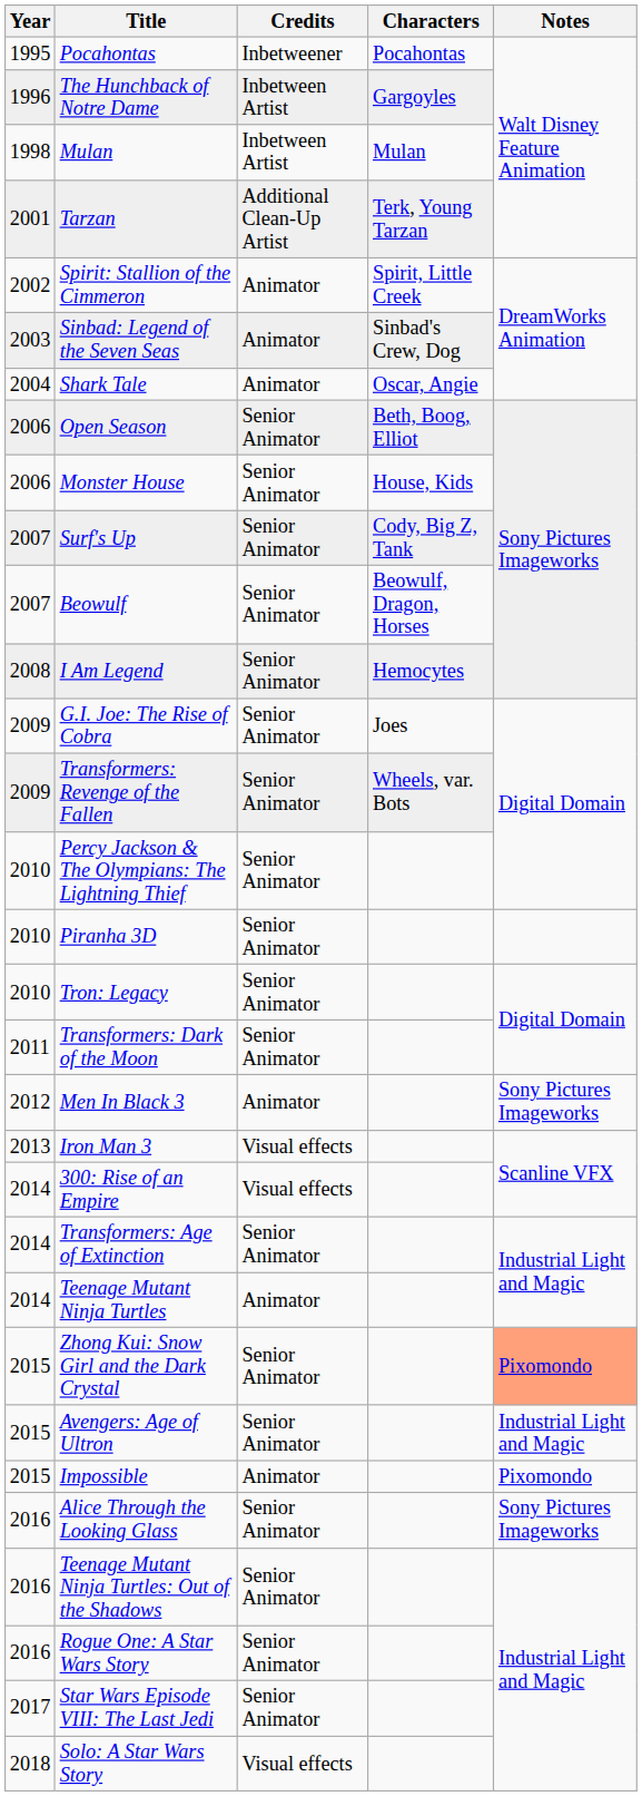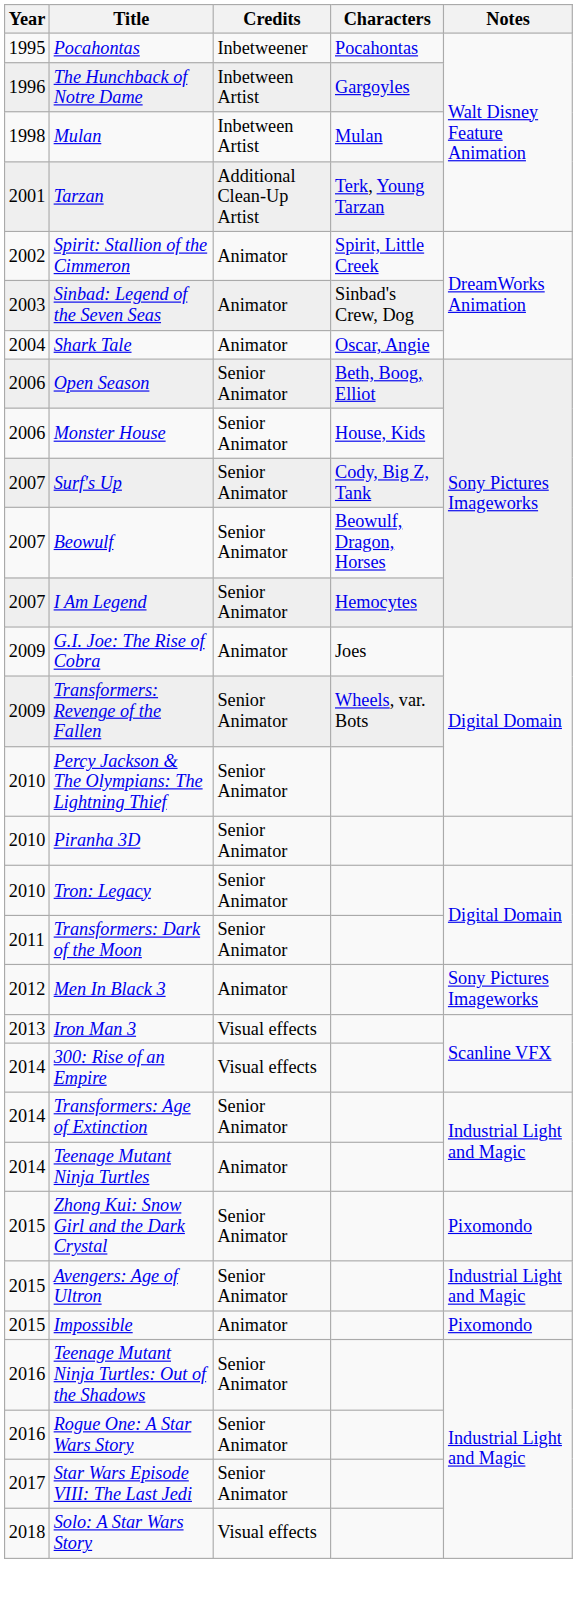I Am Legend | Year: 2008 -> 2007
G.I. Joe: The Rise of Cobra | Credits: Senior Animator -> Animator
Zhong Kui: Snow Girl and the Dark Crystal | Notes: lightsalmon background -> no background
- row: 2016 | Alice Through the Looking Glass | Senior Animator | Sony Pictures Imageworks
